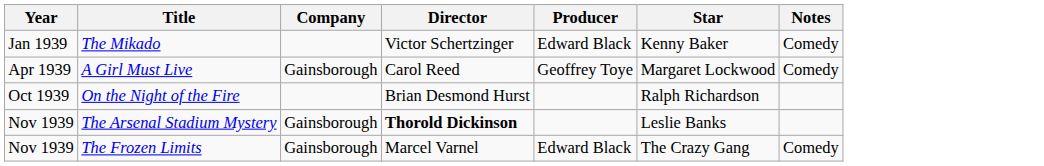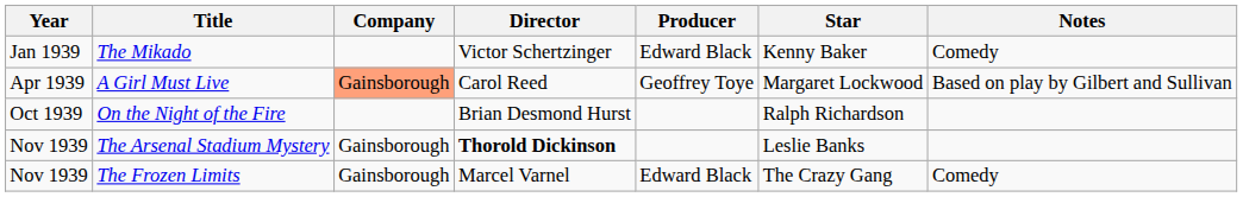A Girl Must Live | Company: no background -> lightsalmon background
A Girl Must Live | Notes: Comedy -> Based on play by Gilbert and Sullivan
